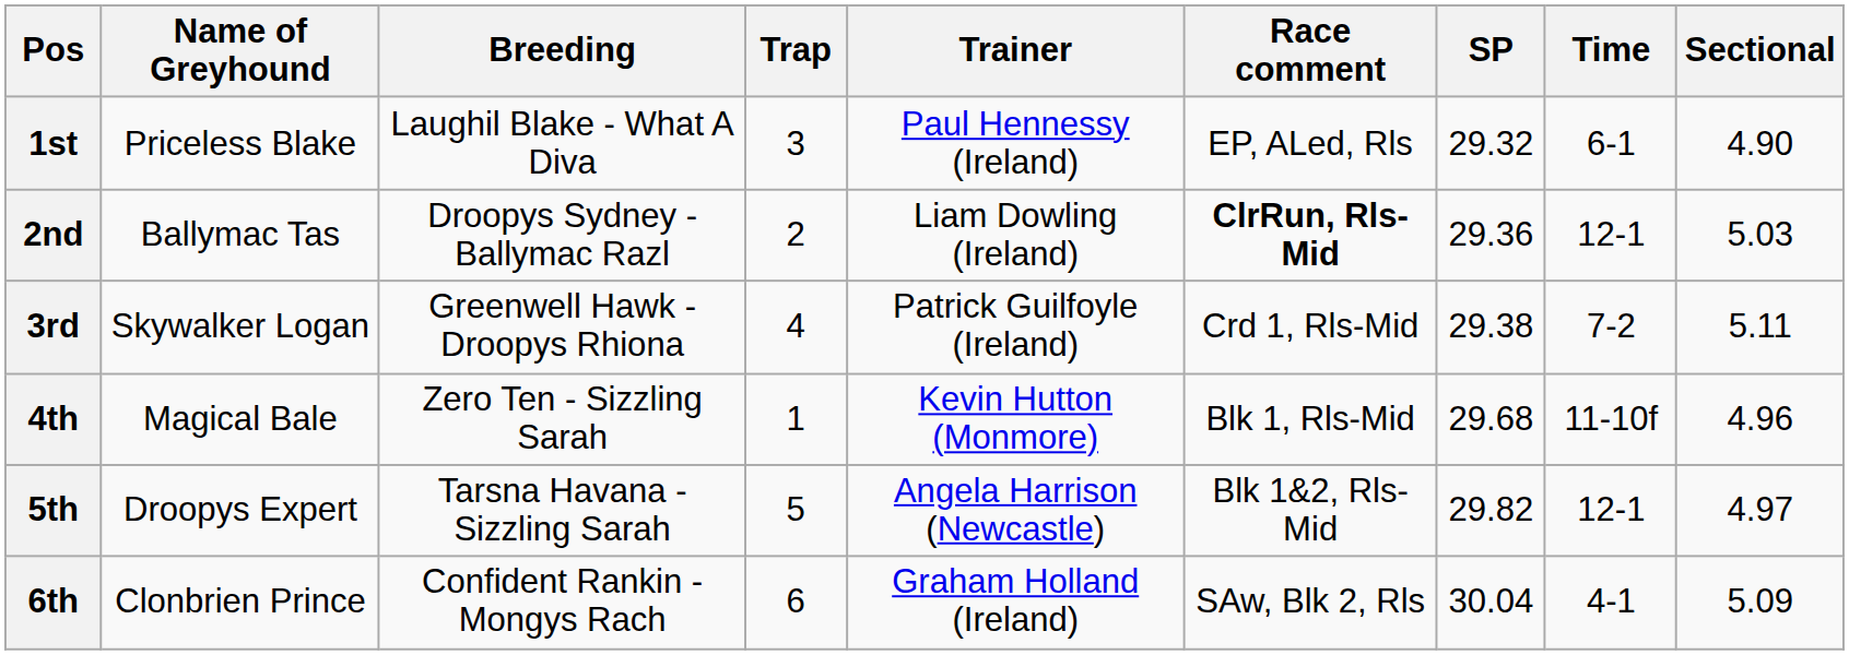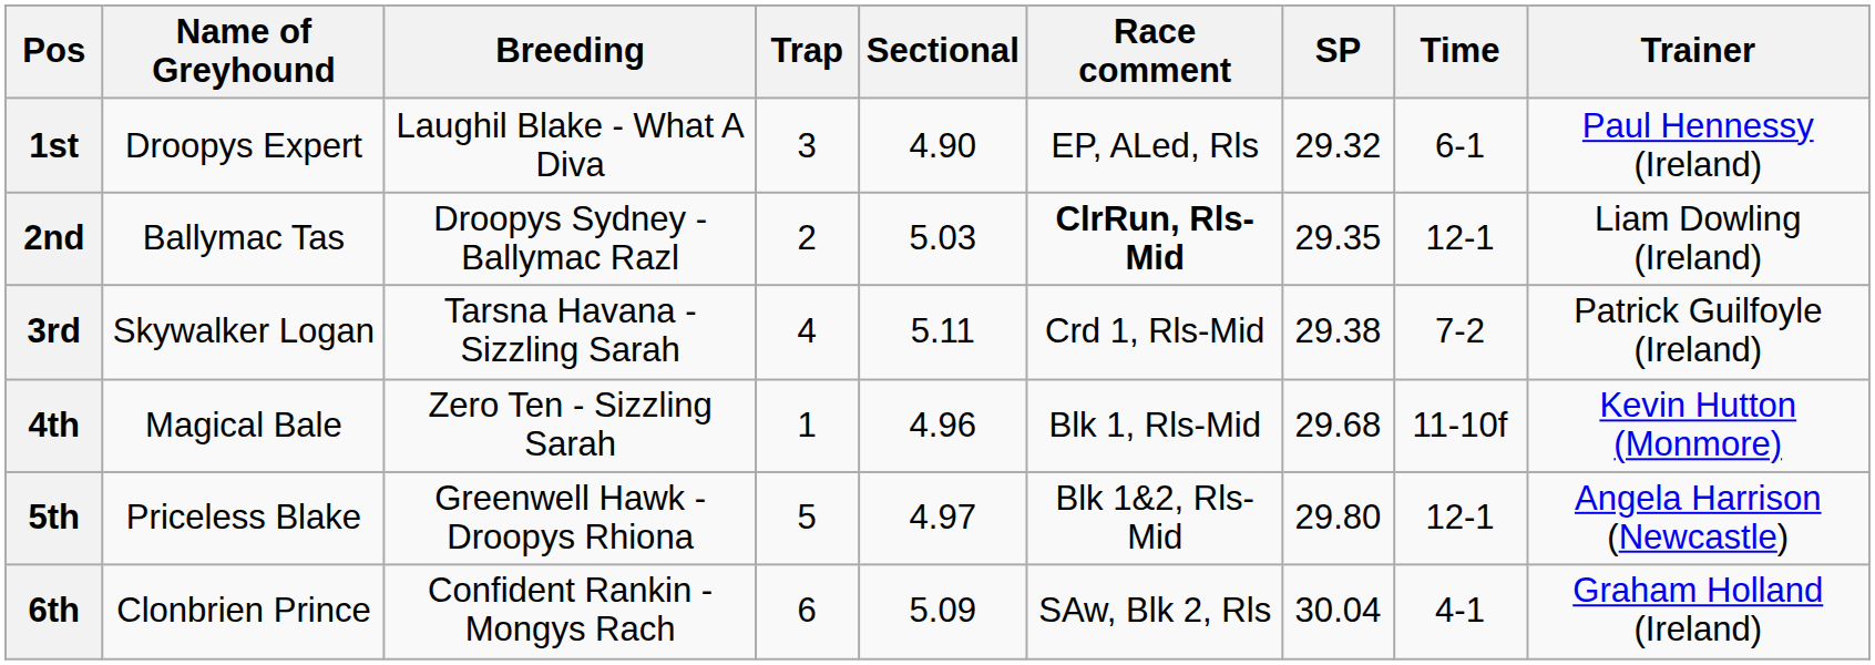columns swapped: Sectional <-> Trainer
1st | Name of Greyhound: Priceless Blake -> Droopys Expert
2nd | SP: 29.36 -> 29.35
3rd | Breeding: Greenwell Hawk - Droopys Rhiona -> Tarsna Havana - Sizzling Sarah
5th | Name of Greyhound: Droopys Expert -> Priceless Blake
5th | Breeding: Tarsna Havana - Sizzling Sarah -> Greenwell Hawk - Droopys Rhiona
5th | SP: 29.82 -> 29.80
